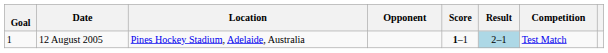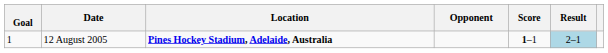- column: Competition | Test Match
12 August 2005 | Location: normal -> bold
